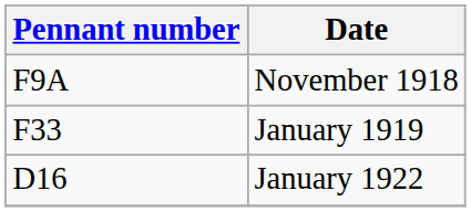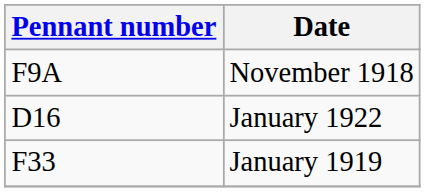rows swapped: January 1919 <-> January 1922
